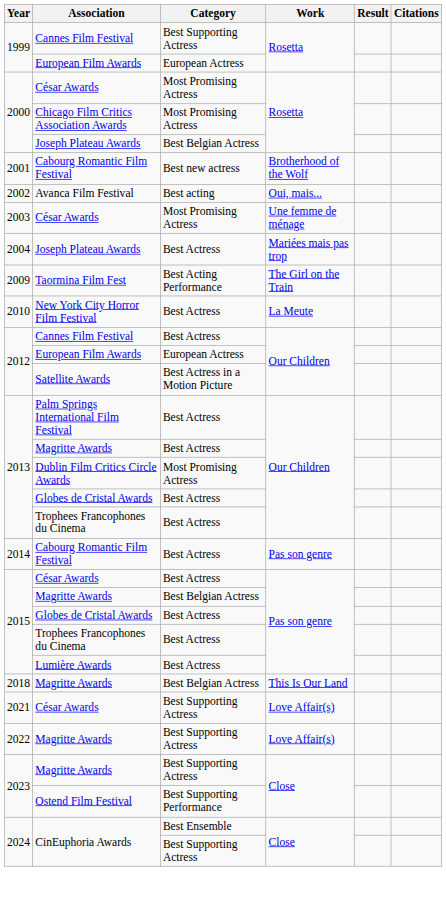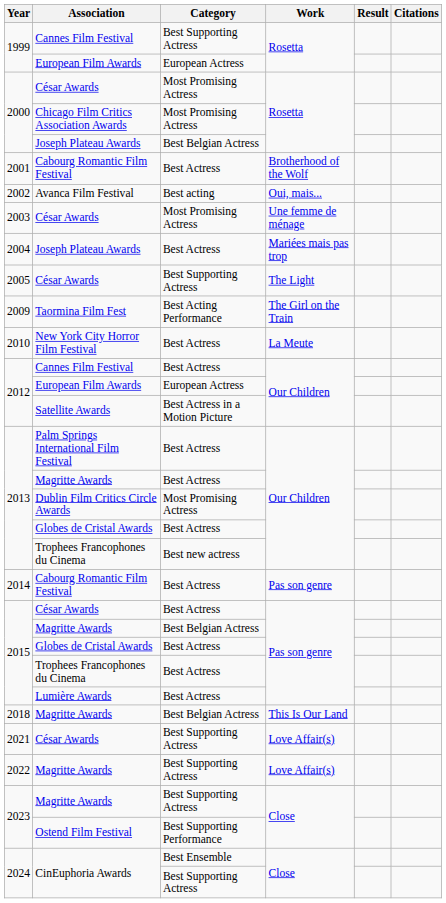2001 | Category: Best new actress -> Best Actress
+ row: 2005 | César Awards | Best Supporting Actress | The Light
2013 / Trophees Francophones du Cinema | Category: Best Actress -> Best new actress
